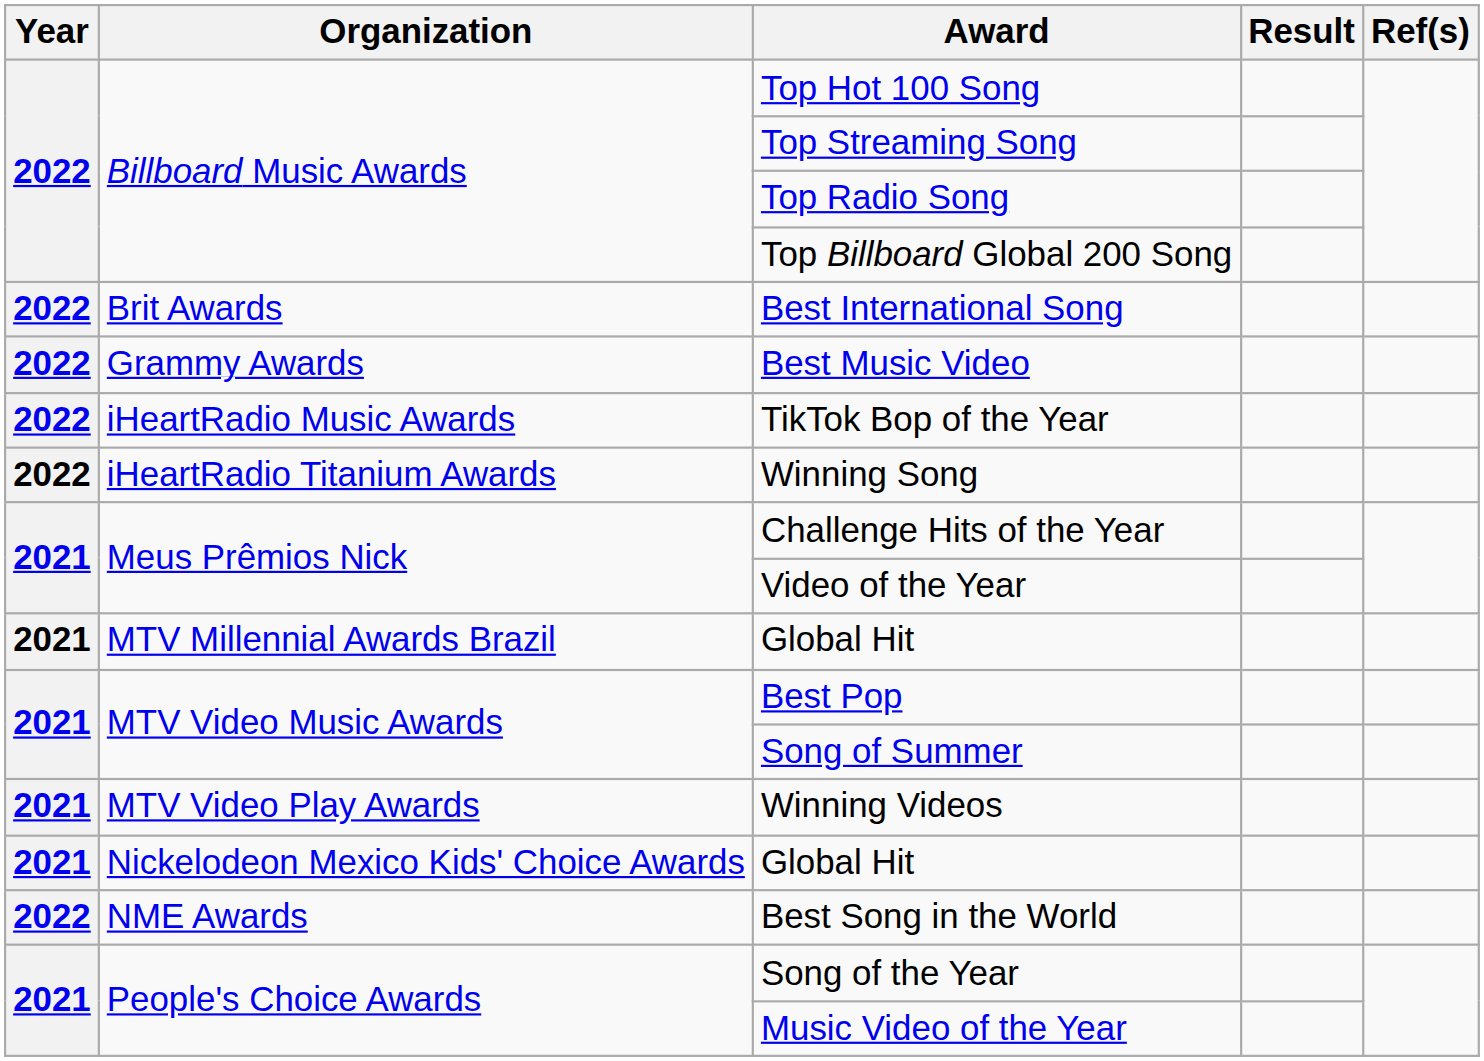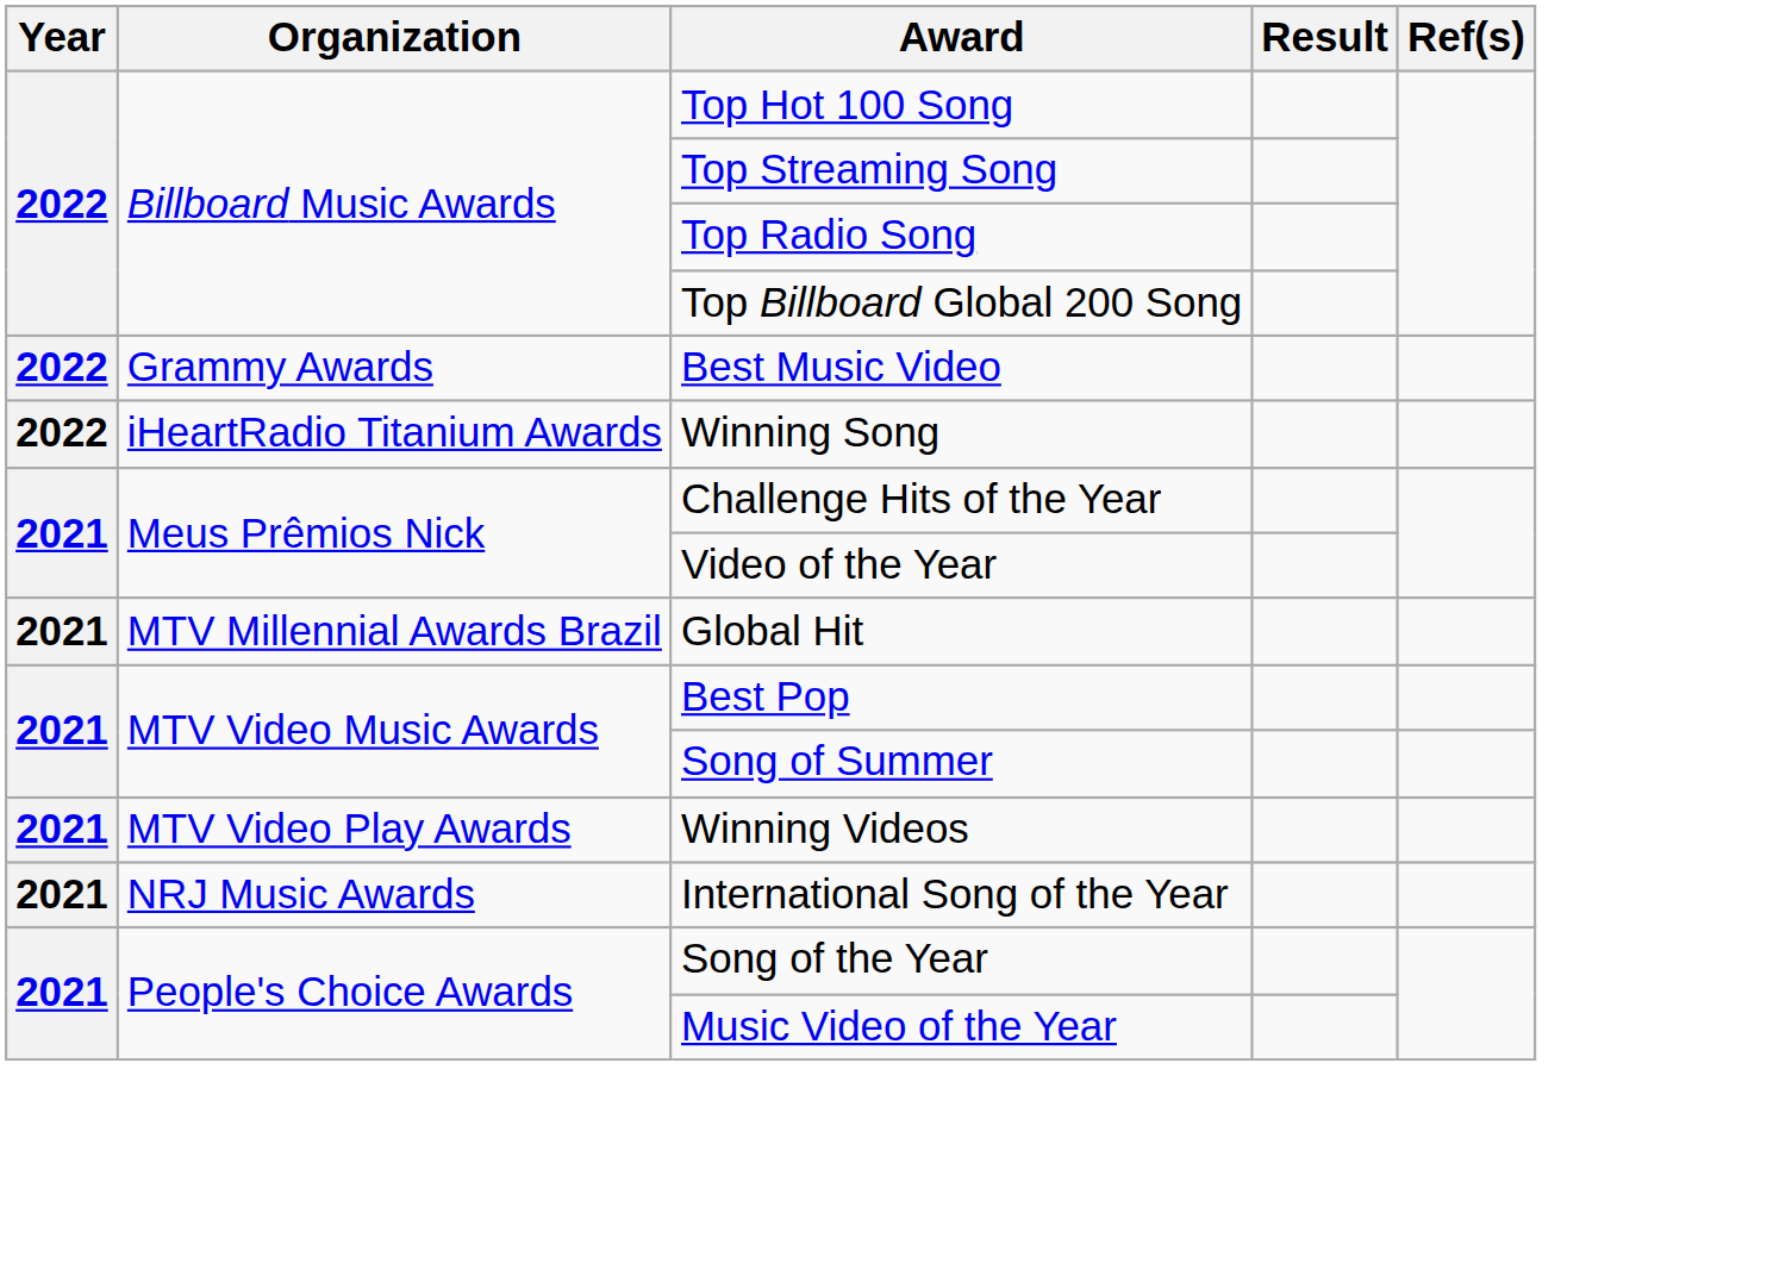- row: 2022 | Brit Awards | Best International Song
- row: 2022 | iHeartRadio Music Awards | TikTok Bop of the Year
- row: 2021 | Nickelodeon Mexico Kids' Choice Awards | Global Hit
- row: 2022 | NME Awards | Best Song in the World
+ row: 2021 | NRJ Music Awards | International Song of the Year
